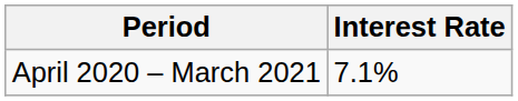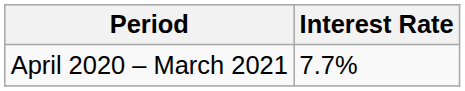April 2020 – March 2021 | Interest Rate: 7.1% -> 7.7%
